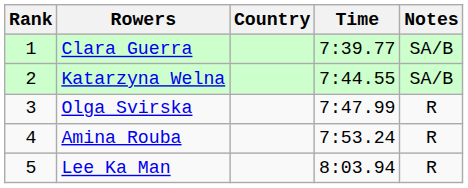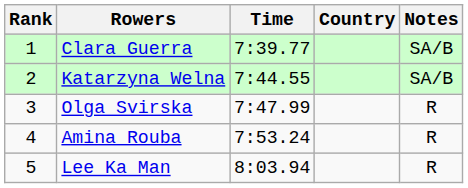columns swapped: Country <-> Time
